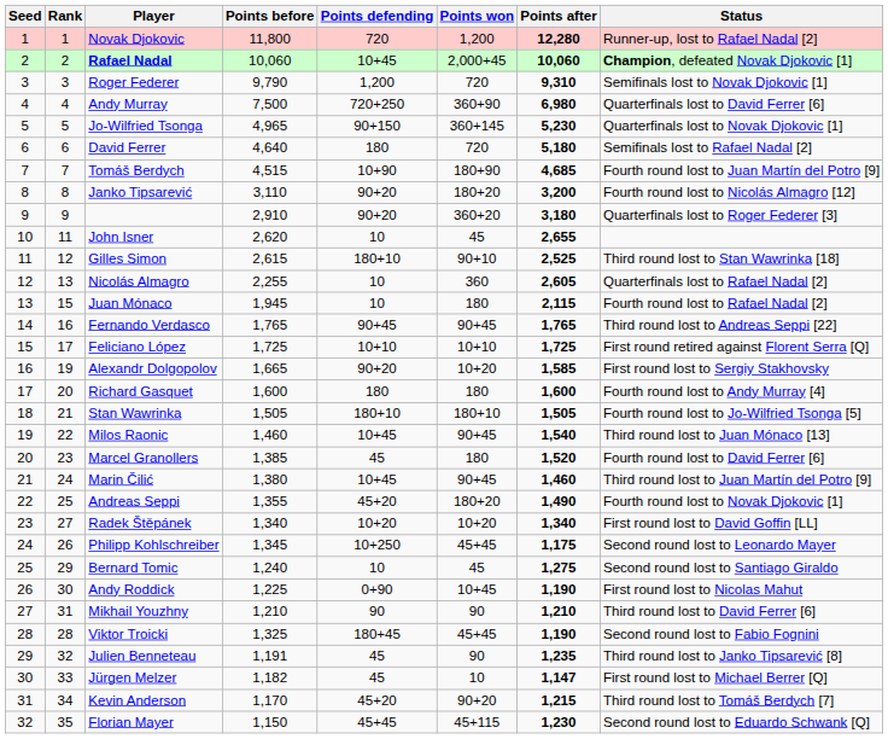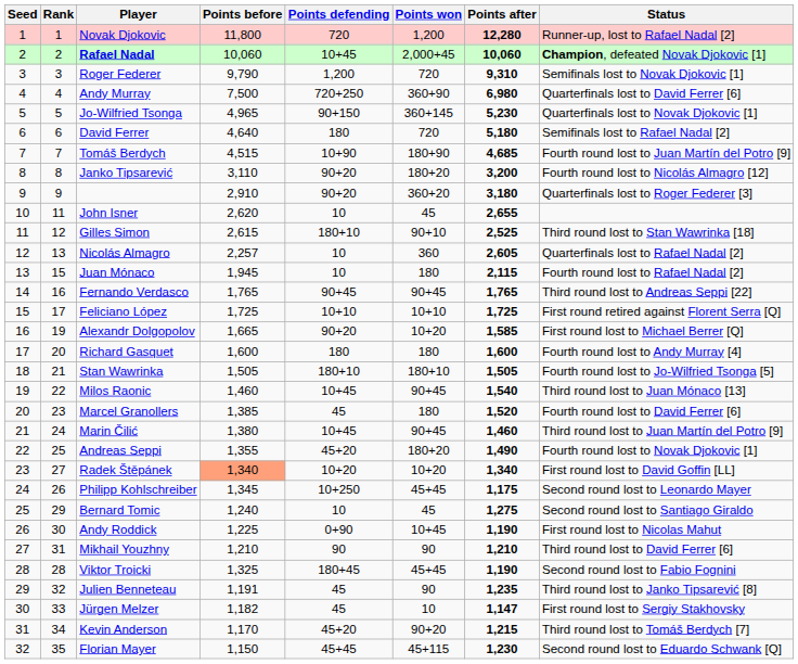Nicolás Almagro | Points before: 2,255 -> 2,257
Alexandr Dolgopolov | Status: First round lost to Sergiy Stakhovsky -> First round lost to Michael Berrer [Q]
Radek Štěpánek | Points before: no background -> lightsalmon background
Jürgen Melzer | Status: First round lost to Michael Berrer [Q] -> First round lost to Sergiy Stakhovsky
